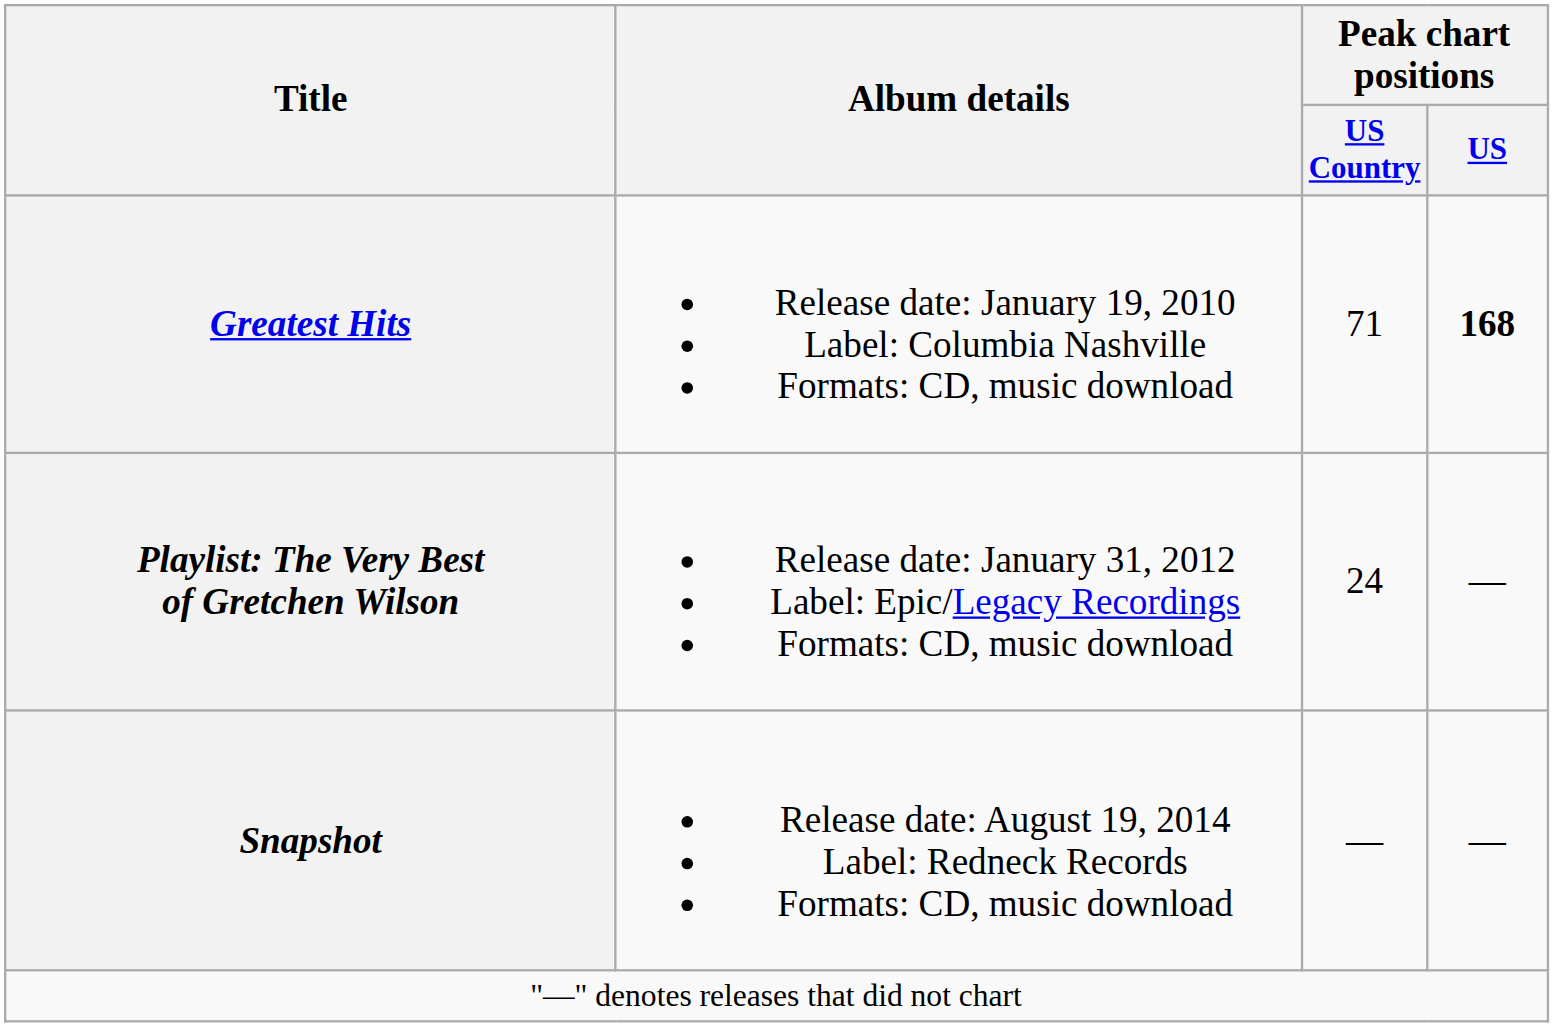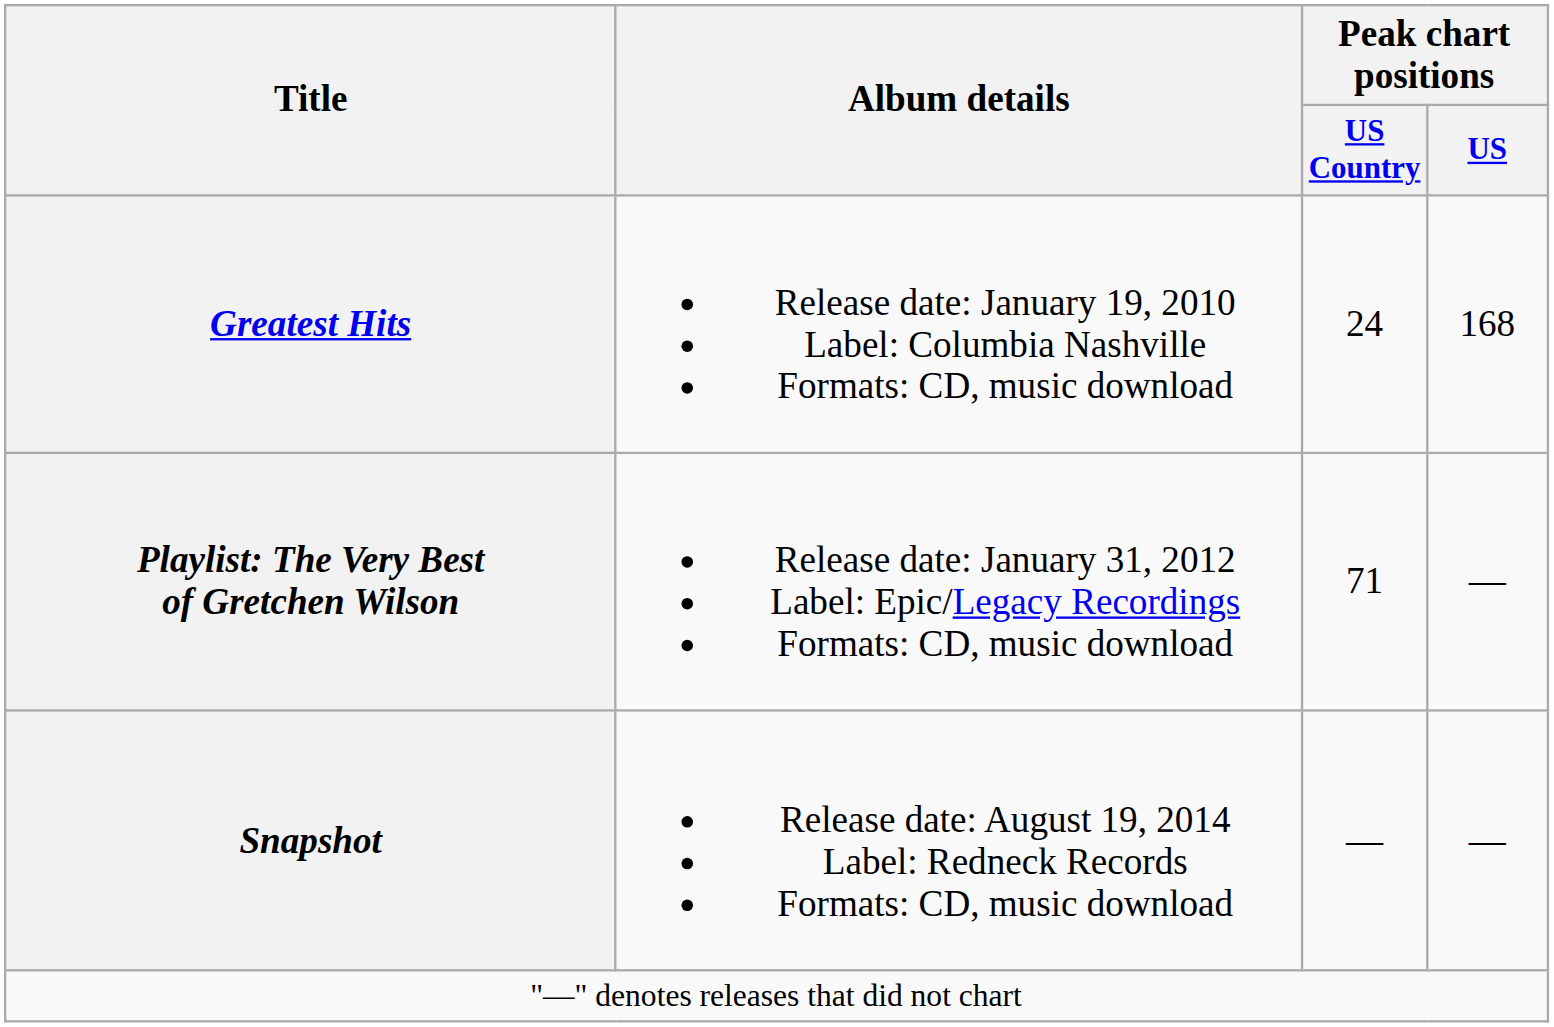Greatest Hits | Peak chart positions / US Country: 71 -> 24
Greatest Hits | Peak chart positions / US: bold -> normal
Playlist: The Very Best of Gretchen Wilson | Peak chart positions / US Country: 24 -> 71
